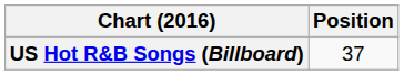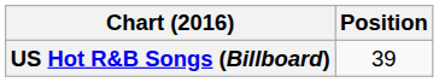US Hot R&B Songs (Billboard) | Position: 37 -> 39
